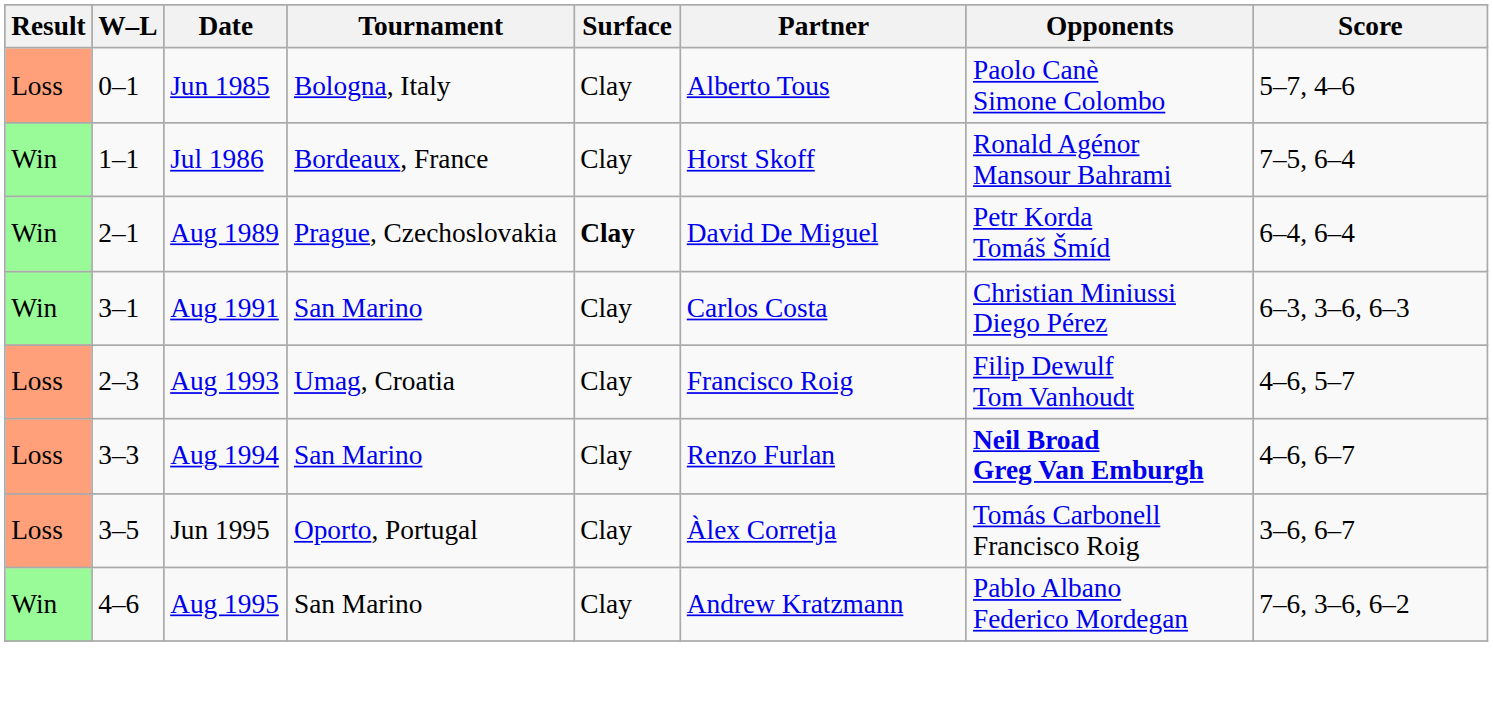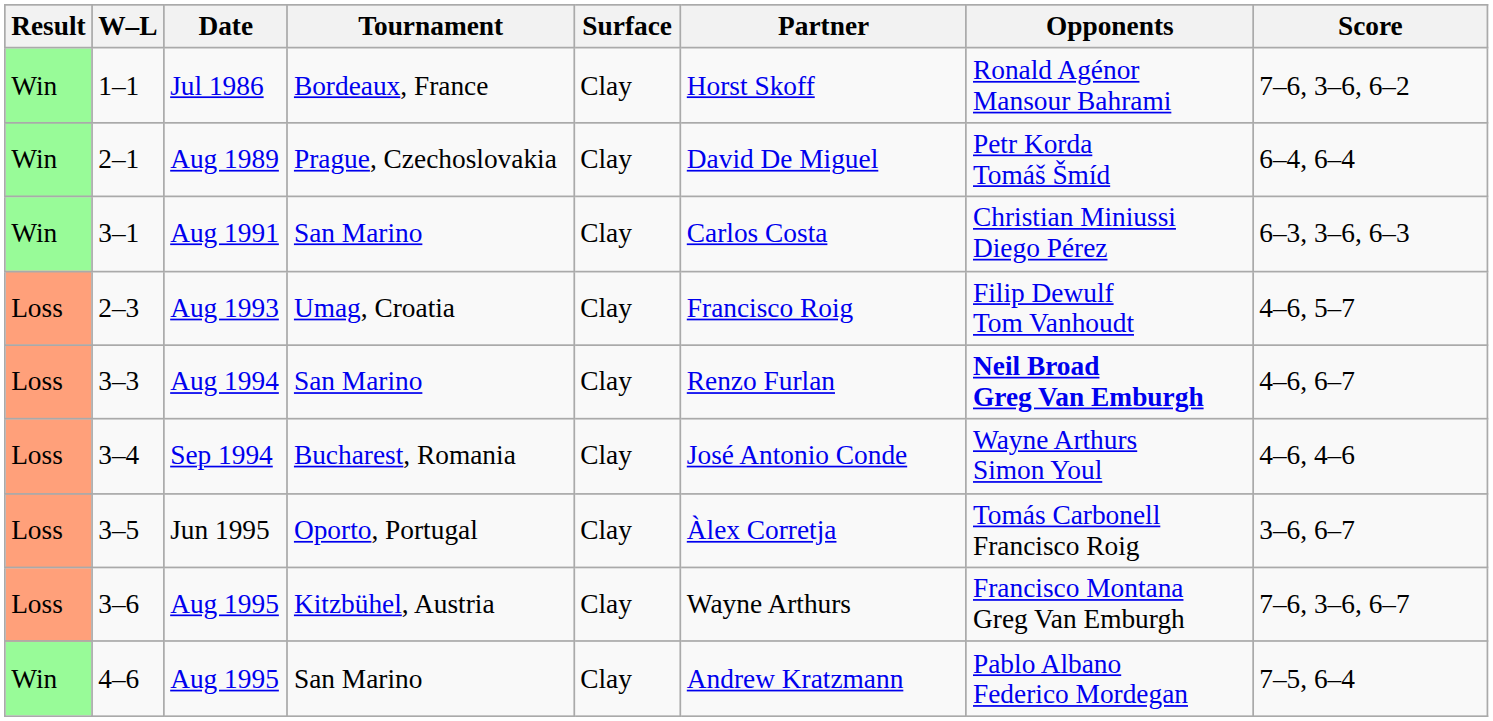- row: Loss | 0–1 | Jun 1985 | Bologna, Italy | Clay | Alberto Tous | Paolo Canè Simone Colombo | 5–7, 4–6
Jul 1986 | Score: 7–5, 6–4 -> 7–6, 3–6, 6–2
Aug 1989 | Surface: bold -> normal
+ row: Loss | 3–4 | Sep 1994 | Bucharest, Romania | Clay | José Antonio Conde | Wayne Arthurs Simon Youl | 4–6, 4–6
+ row: Loss | 3–6 | Aug 1995 | Kitzbühel, Austria | Clay | Wayne Arthurs | Francisco Montana Greg Van Emburgh | 7–6, 3–6, 6–7
4–6 / Aug 1995 | Score: 7–6, 3–6, 6–2 -> 7–5, 6–4
